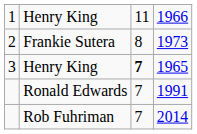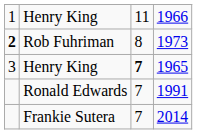1973 | column 1: normal -> bold
1973 | column 2: Frankie Sutera -> Rob Fuhriman
2014 | column 2: Rob Fuhriman -> Frankie Sutera
